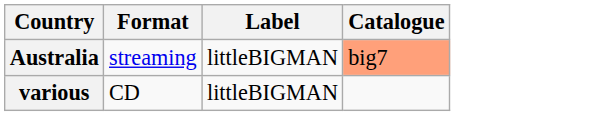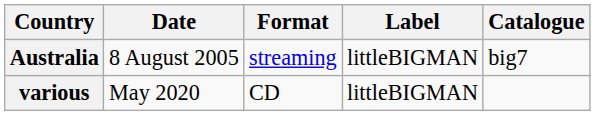+ column: Date | 8 August 2005 | May 2020
Australia | Catalogue: lightsalmon background -> no background
